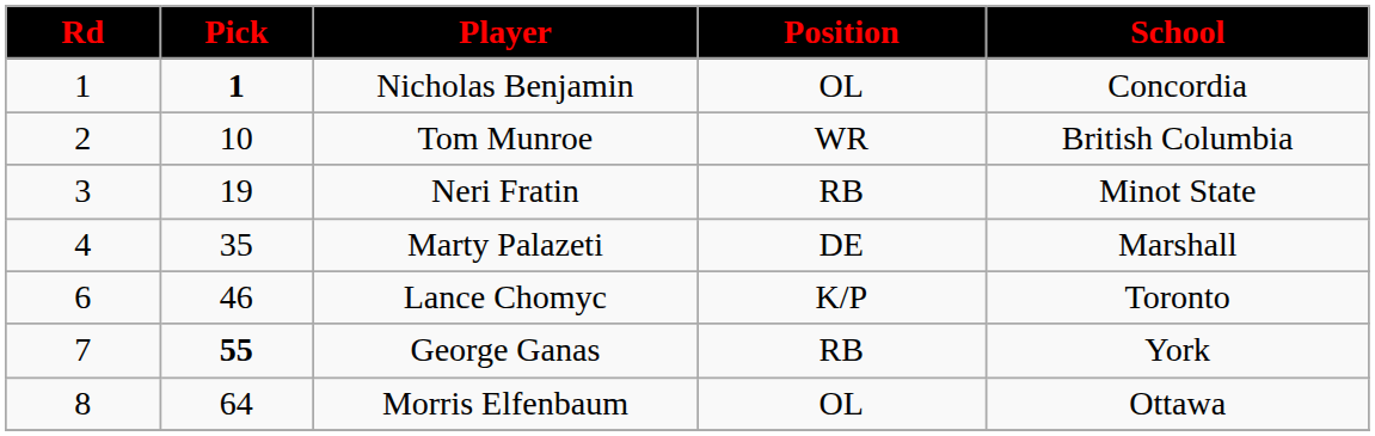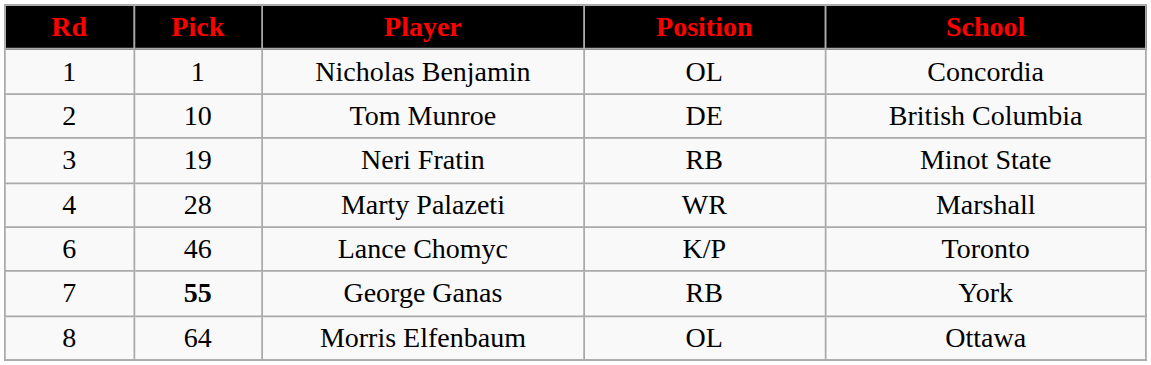Nicholas Benjamin | Pick: bold -> normal
Tom Munroe | Position: WR -> DE
Marty Palazeti | Pick: 35 -> 28
Marty Palazeti | Position: DE -> WR
